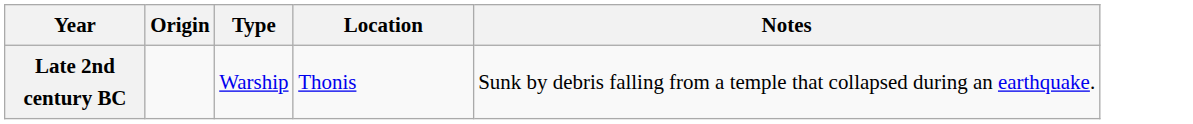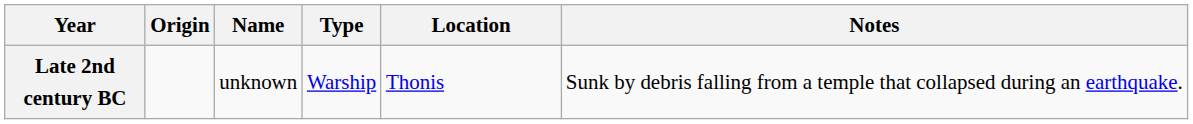+ column: Name | unknown
